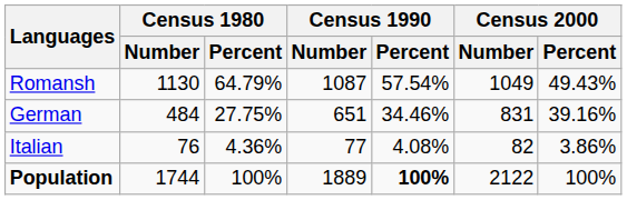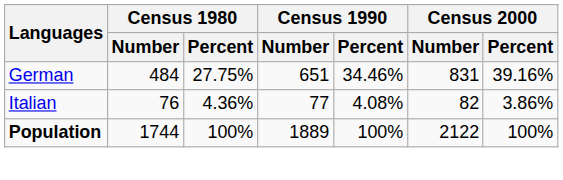- row: Romansh | 1130 | 64.79% | 1087 | 57.54% | 1049 | 49.43%
Population | Census 1990 / Percent: bold -> normal
